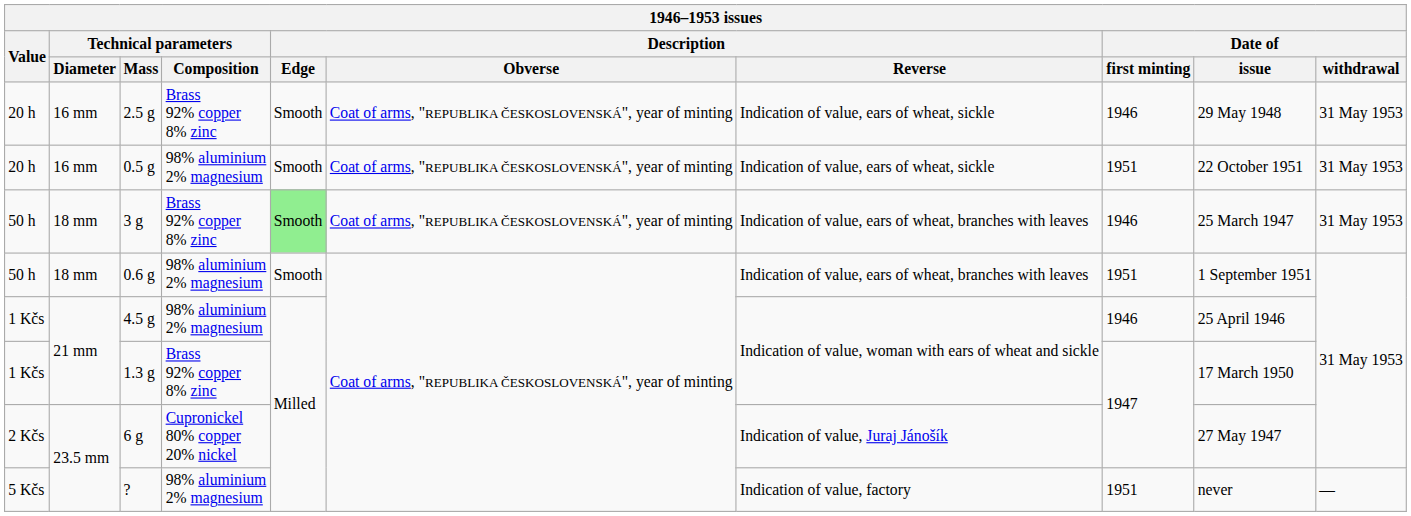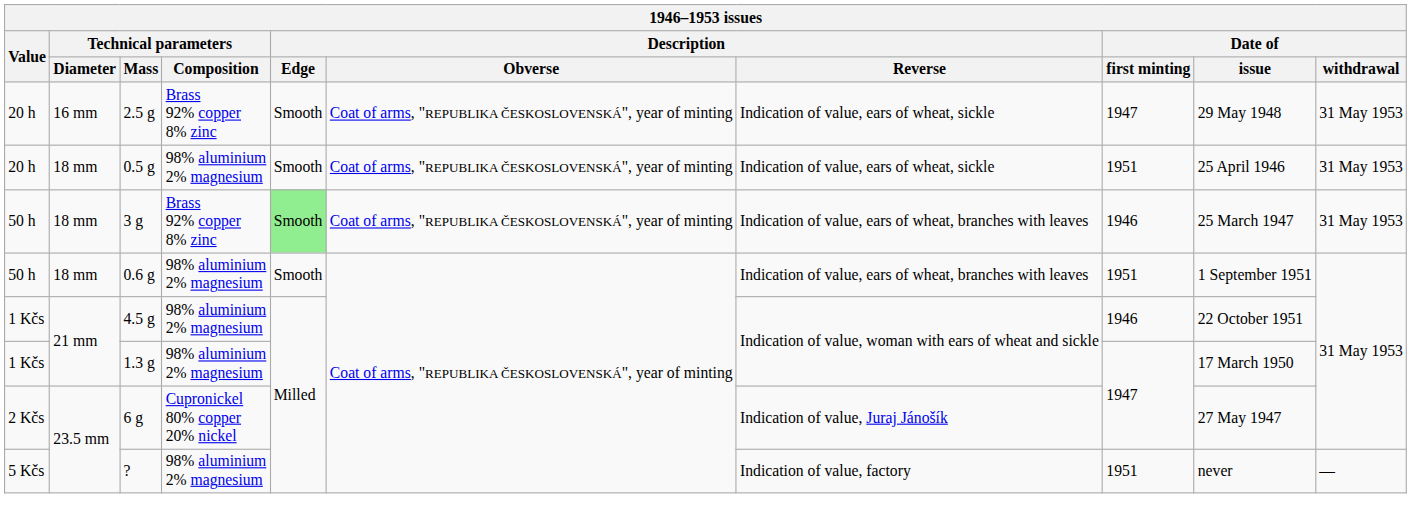2.5 g | Date of / first minting: 1946 -> 1947
0.5 g | Technical parameters / Diameter: 16 mm -> 18 mm
0.5 g | Date of / issue: 22 October 1951 -> 25 April 1946
4.5 g | Date of / issue: 25 April 1946 -> 22 October 1951
1.3 g | Technical parameters / Composition: Brass 92% copper 8% zinc -> 98% aluminium 2% magnesium
